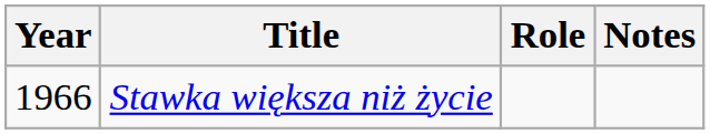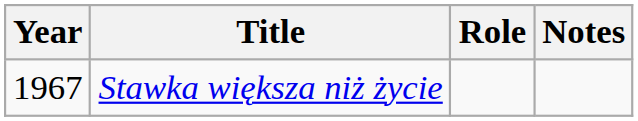Stawka większa niż życie | Year: 1966 -> 1967
